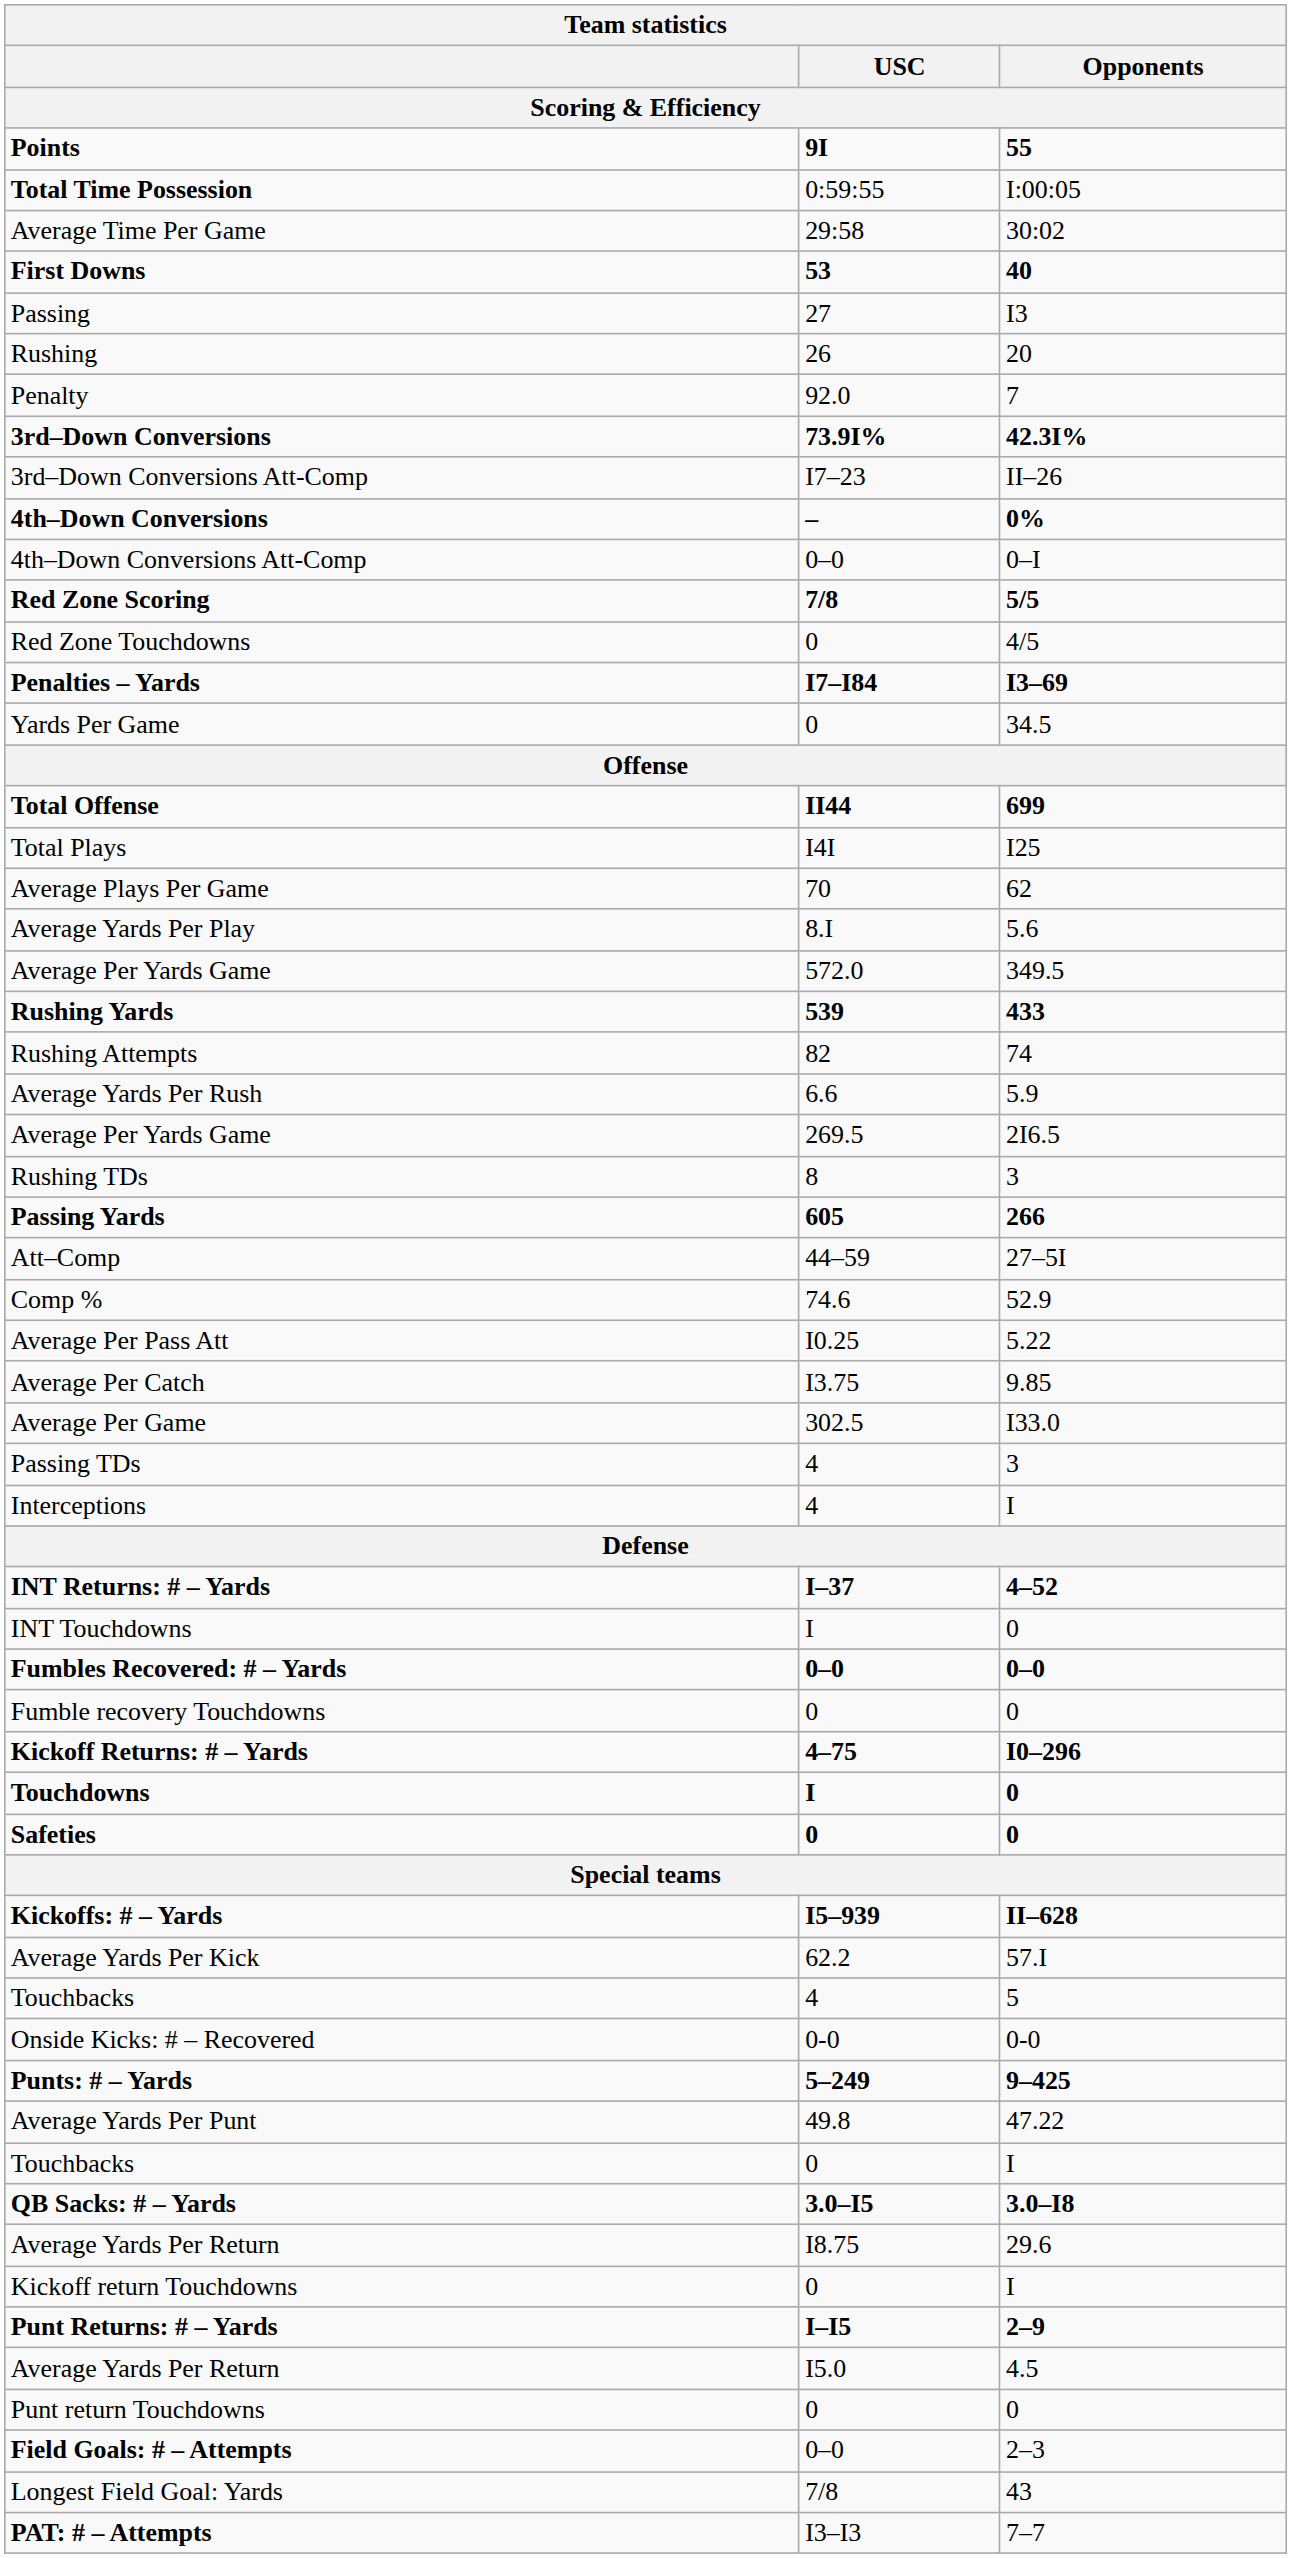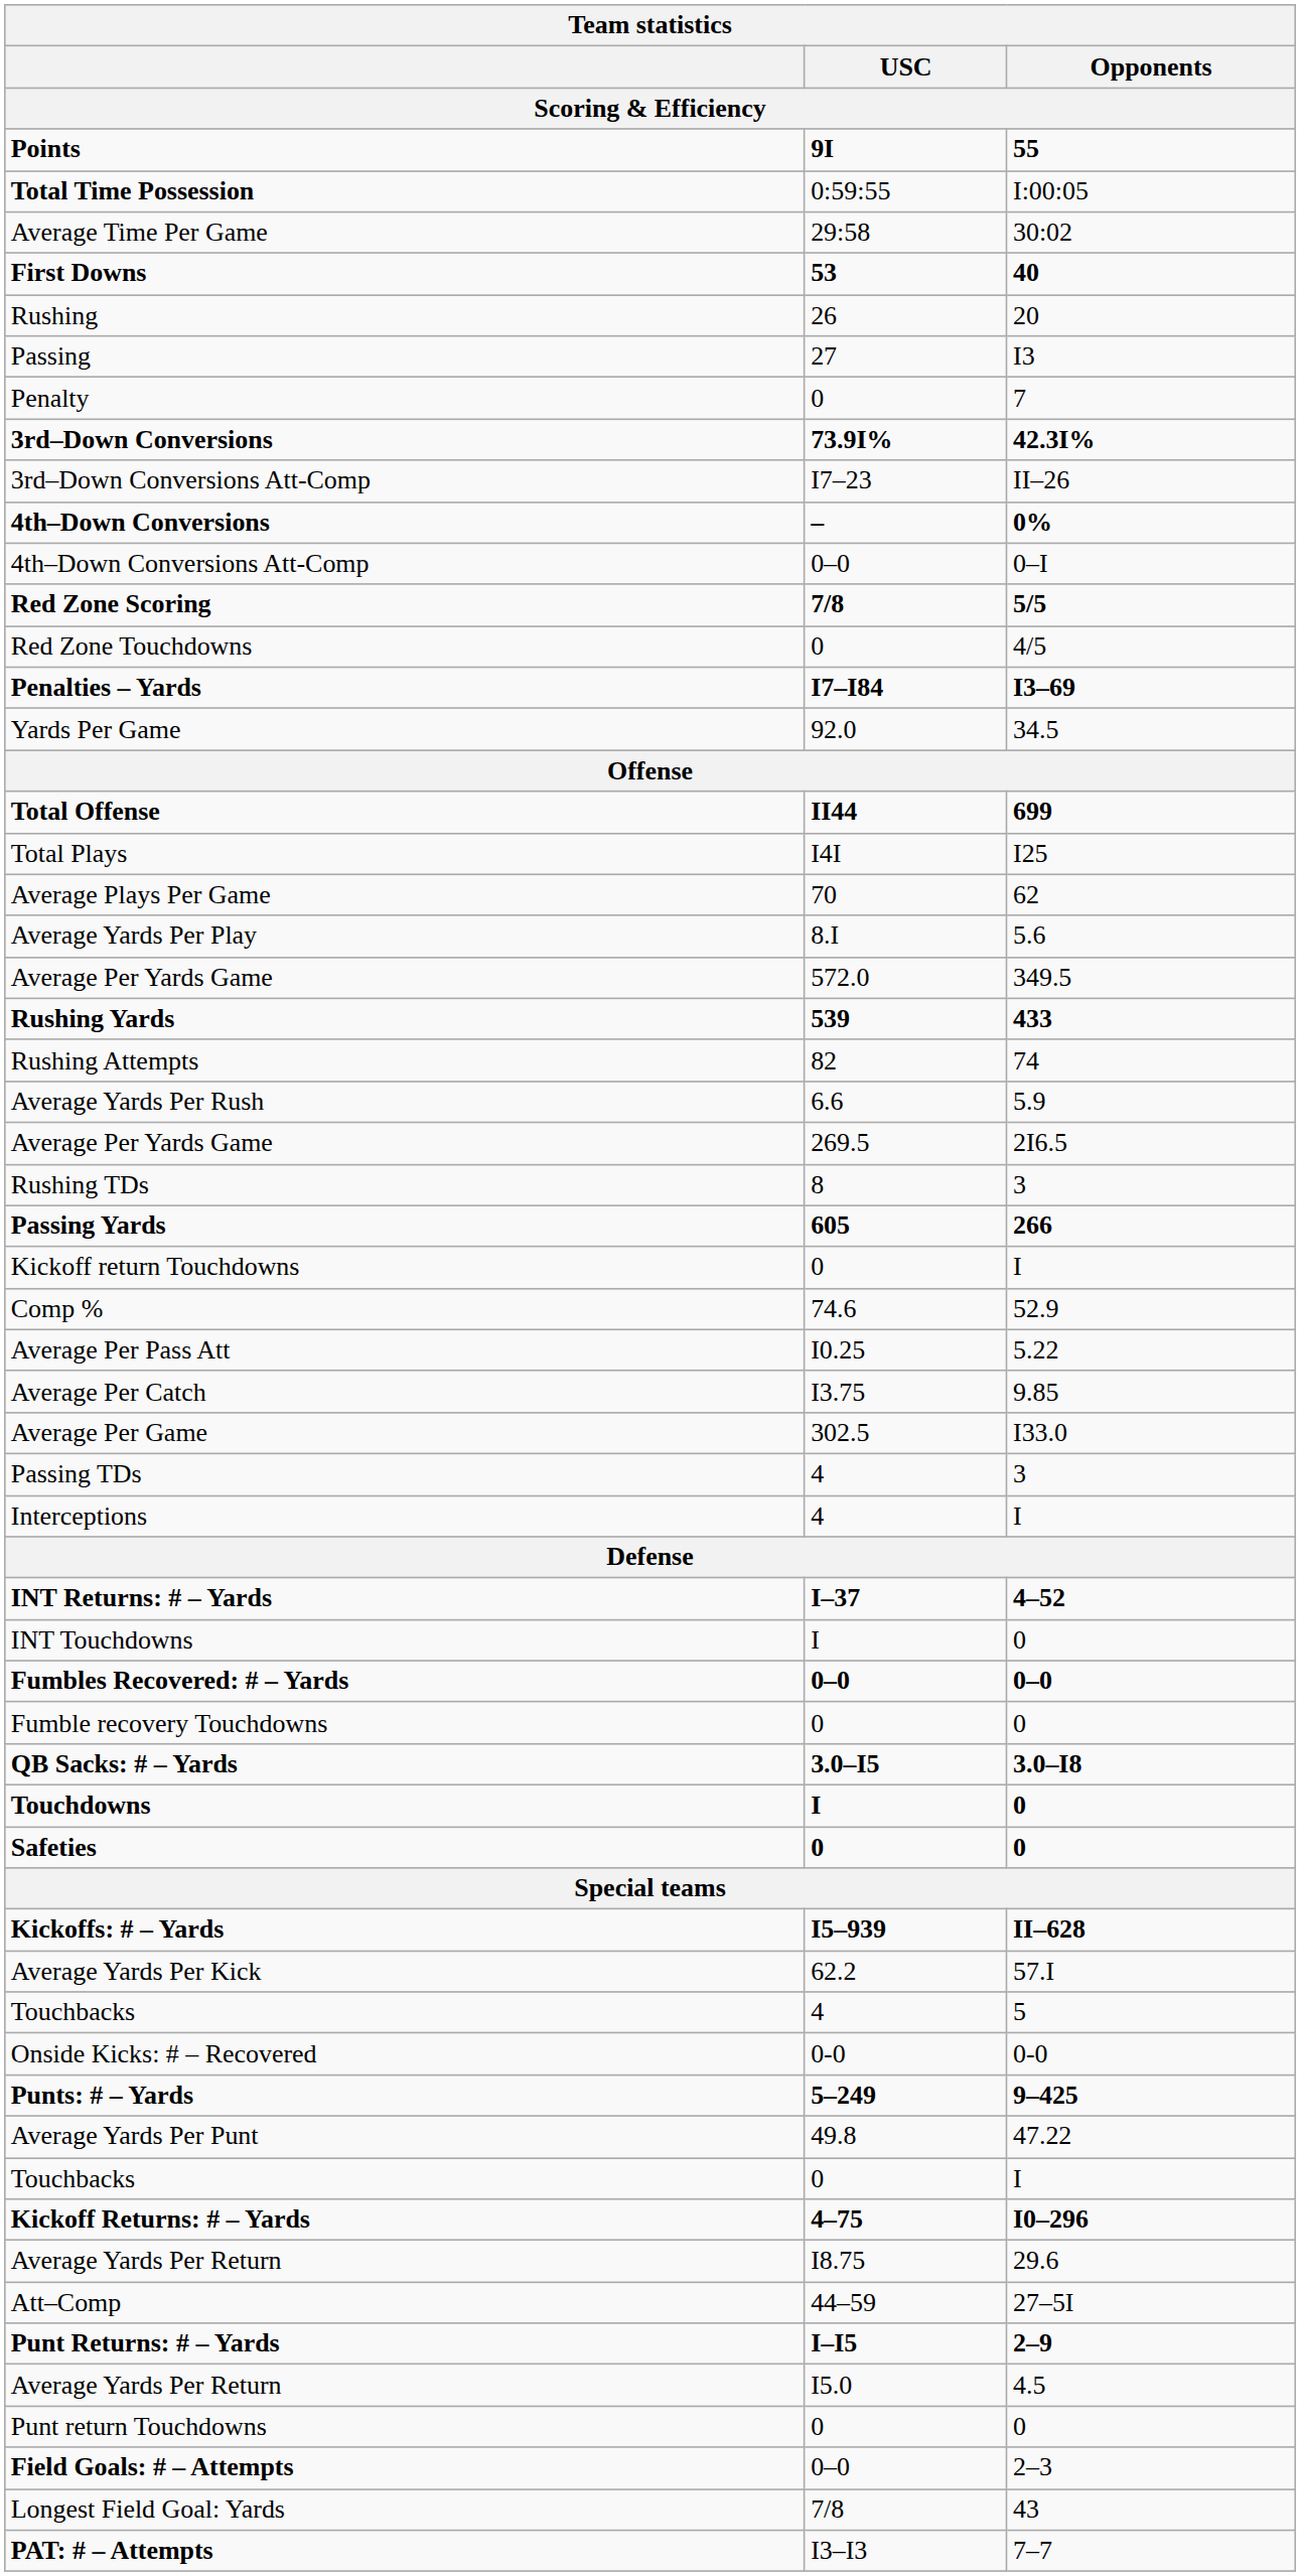rows swapped: Rushing <-> Passing
Penalty | USC: 92.0 -> 0
Yards Per Game | USC: 0 -> 92.0
rows swapped: Att–Comp <-> Kickoff return Touchdowns
rows swapped: QB Sacks: # – Yards <-> Kickoff Returns: # – Yards
